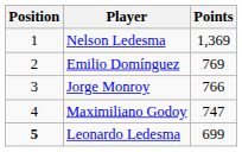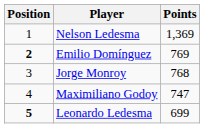Emilio Domínguez | Position: normal -> bold
Jorge Monroy | Points: 766 -> 768
